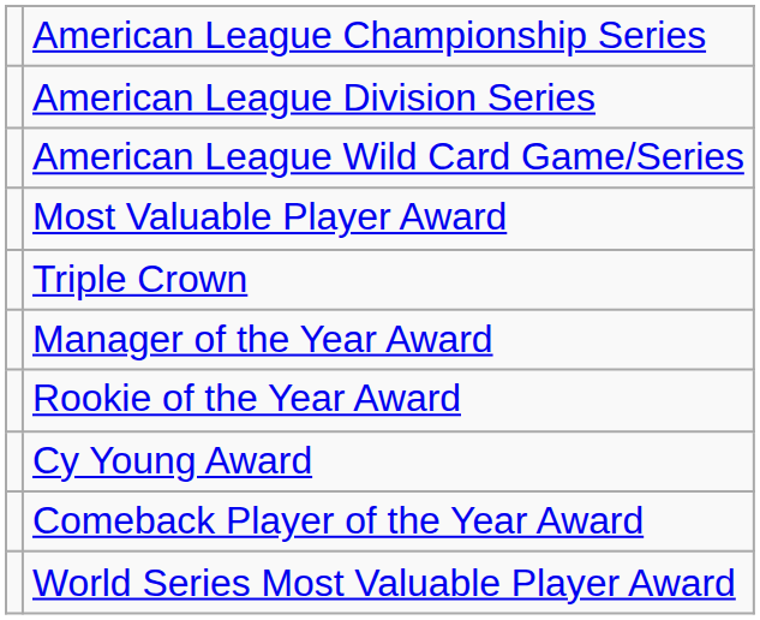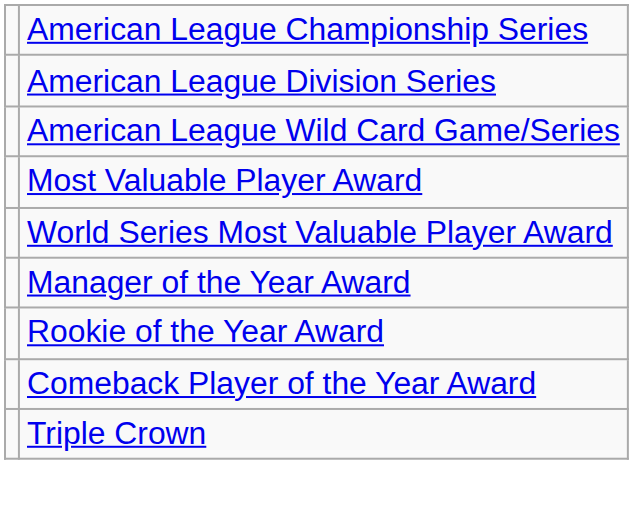rows swapped: Triple Crown <-> World Series Most Valuable Player Award
- row: Cy Young Award
